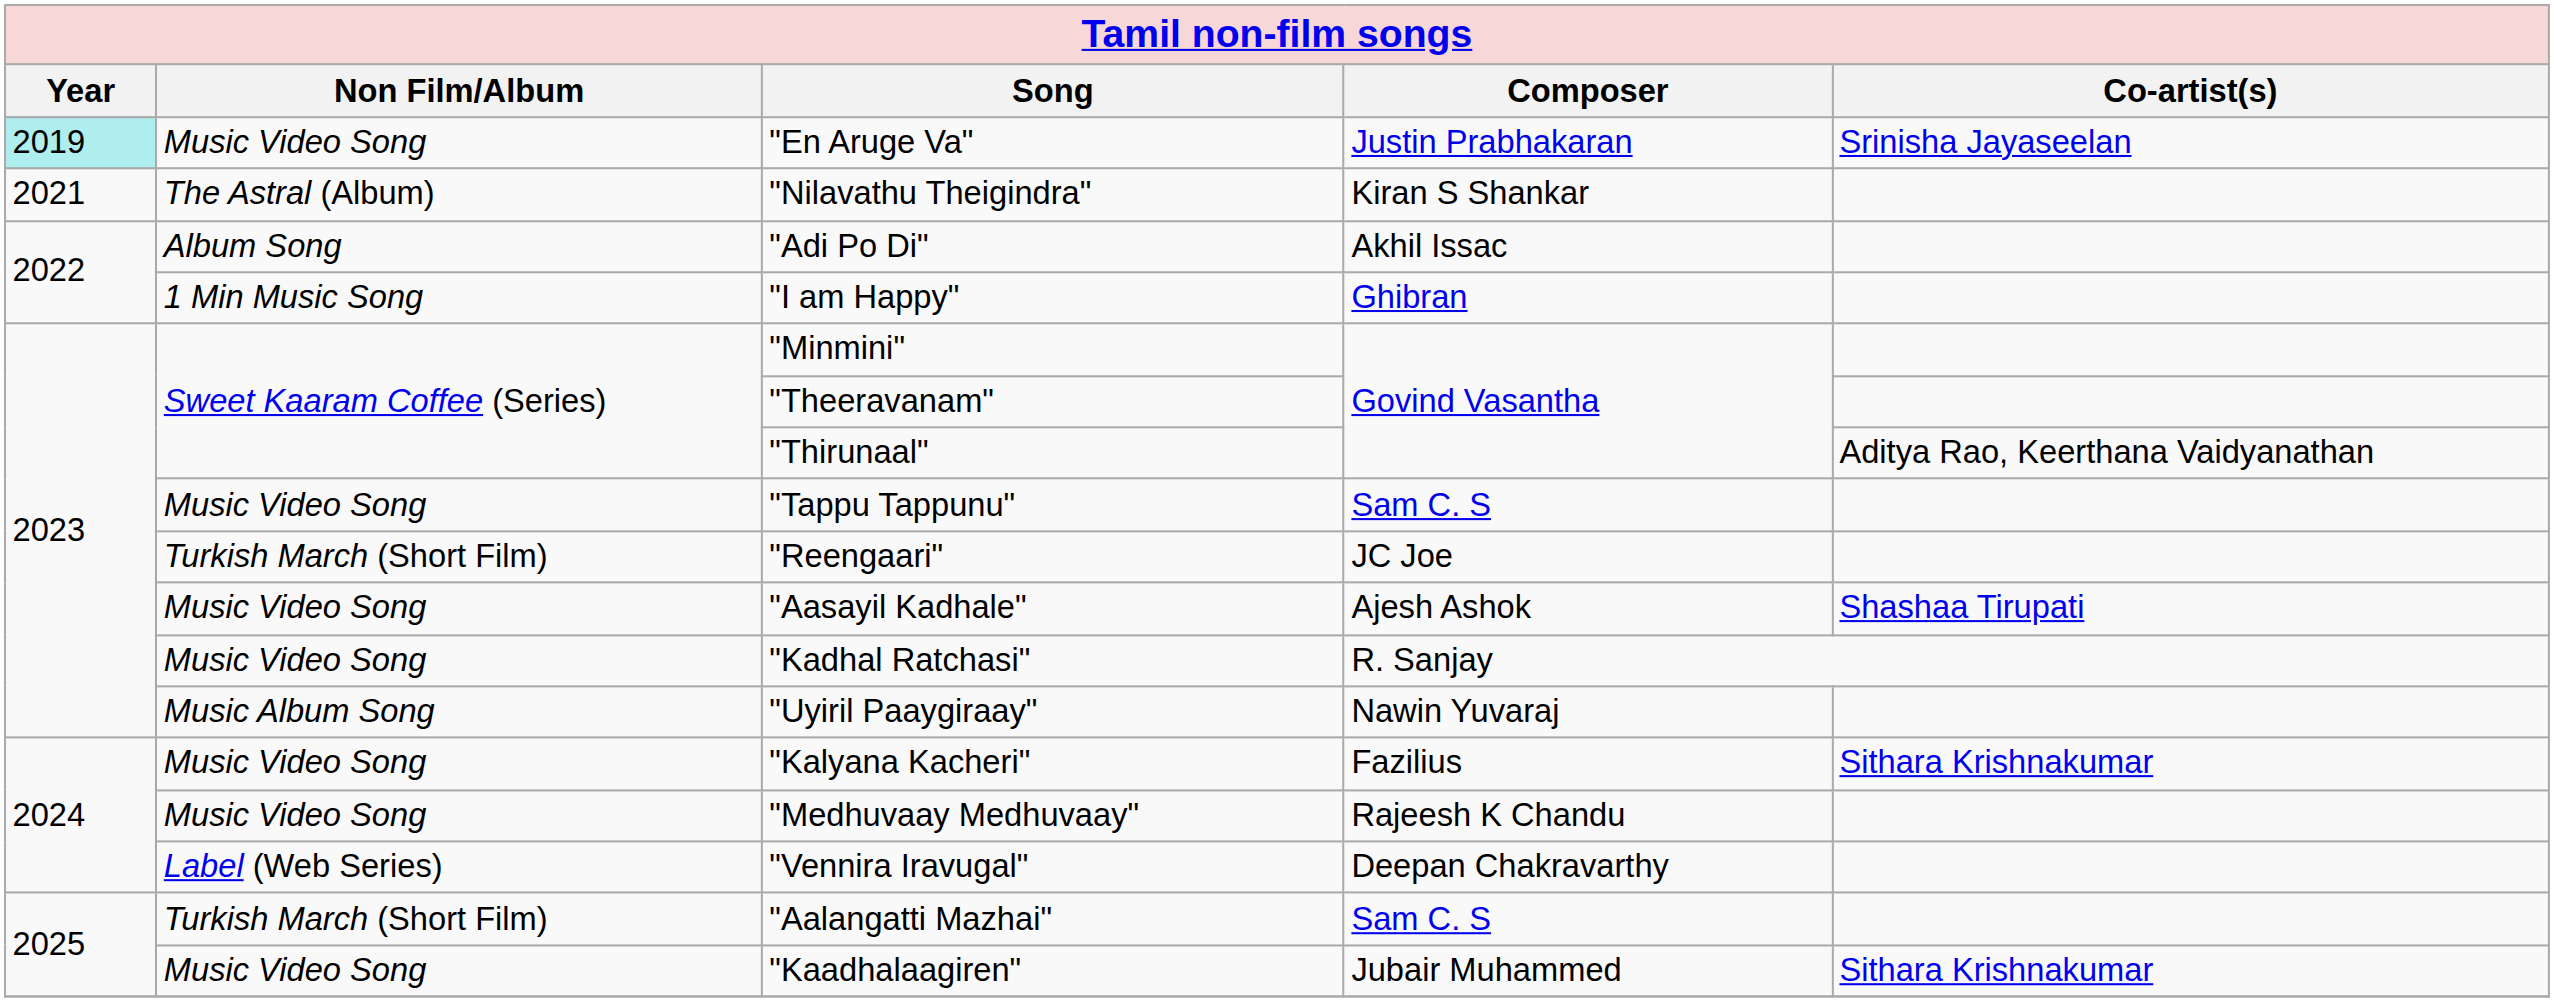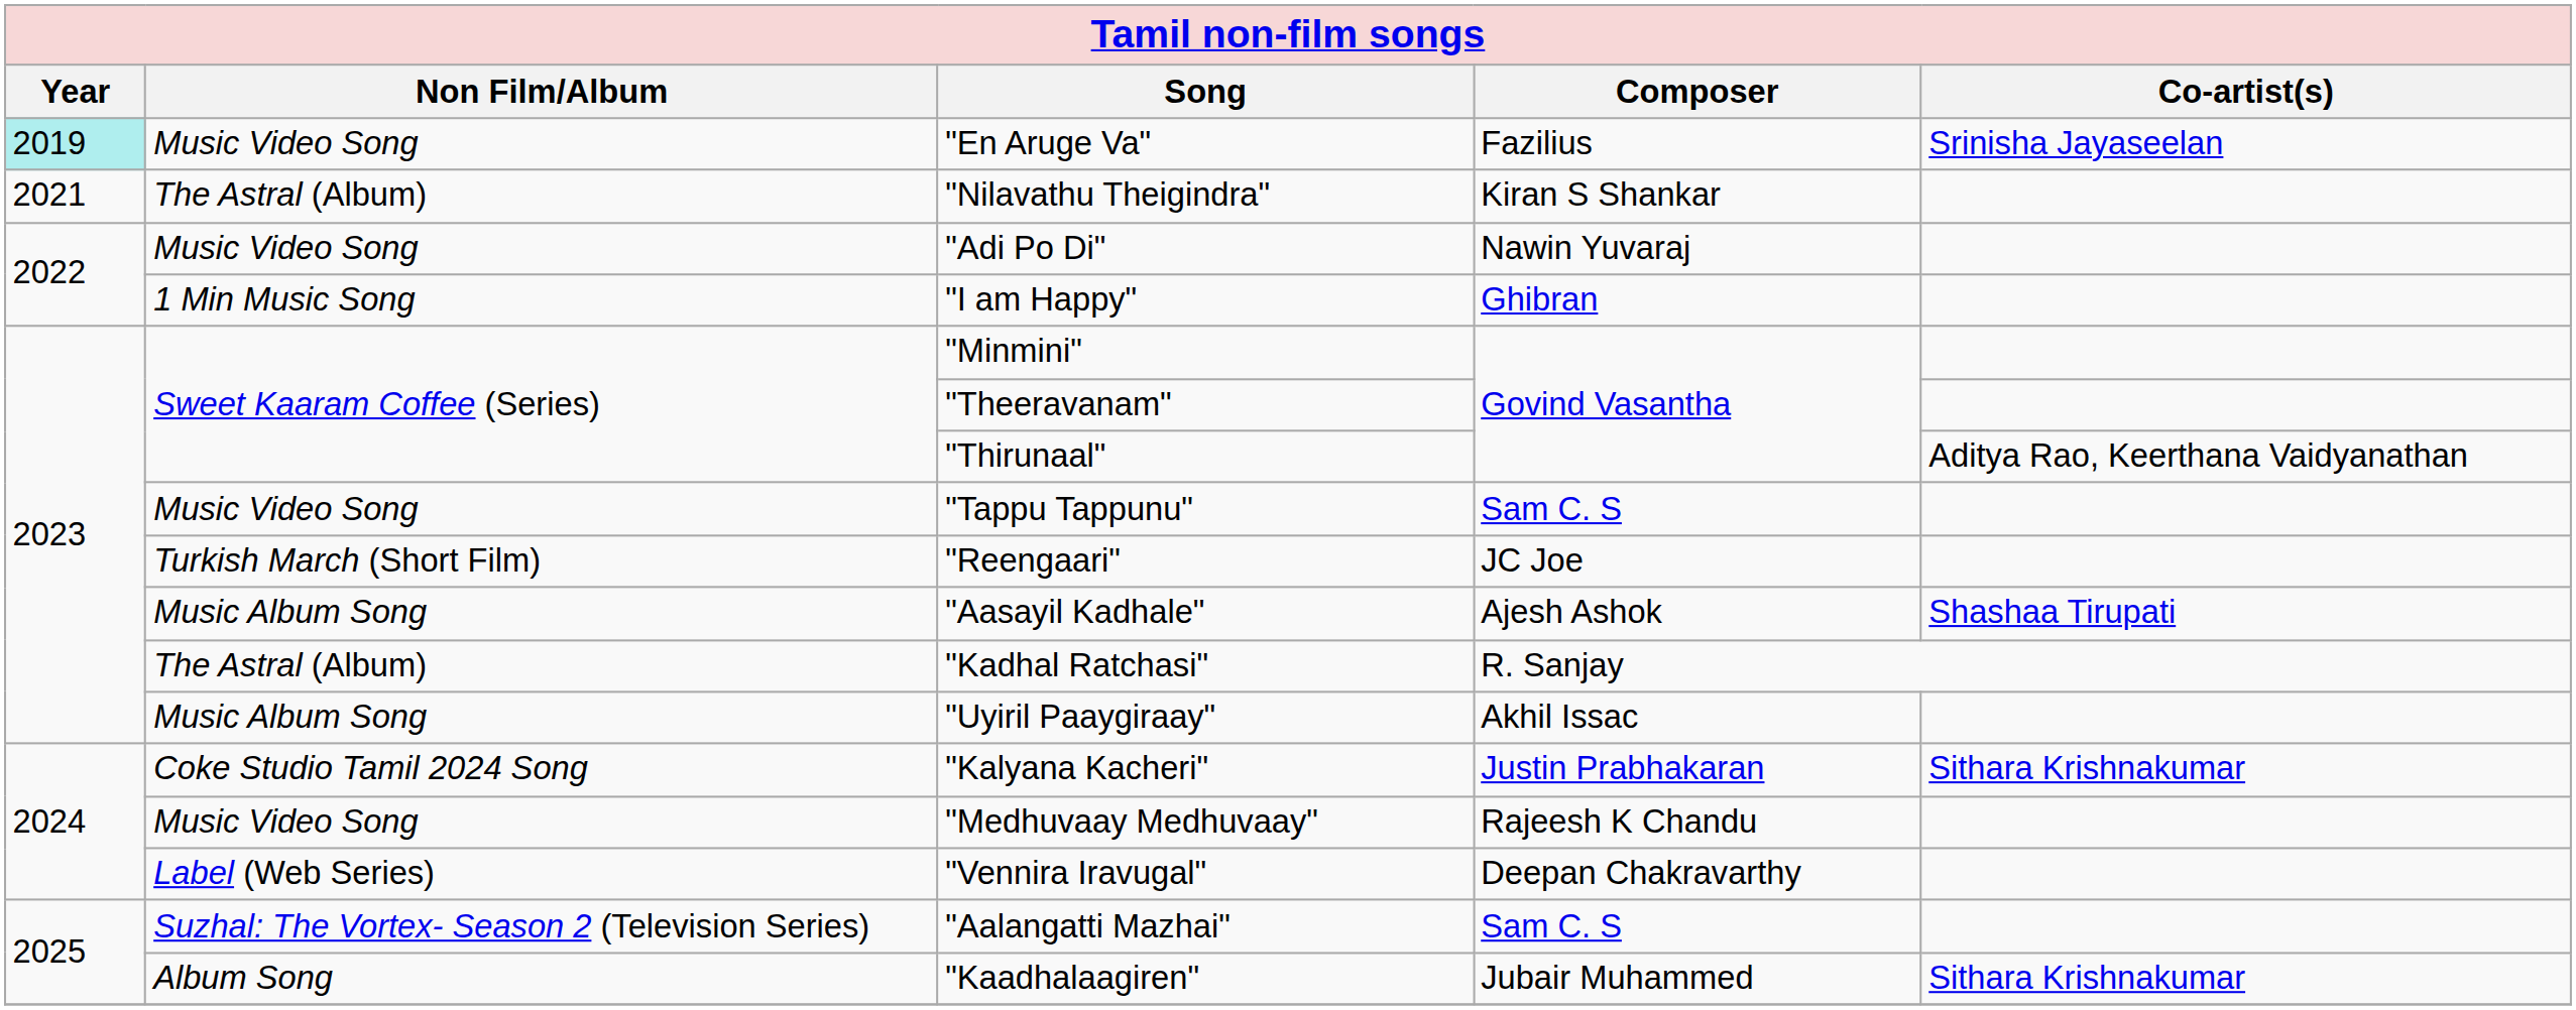"En Aruge Va" | Composer: Justin Prabhakaran -> Fazilius
"Adi Po Di" | Non Film/Album: Album Song -> Music Video Song
"Adi Po Di" | Composer: Akhil Issac -> Nawin Yuvaraj
"Aasayil Kadhale" | Non Film/Album: Music Video Song -> Music Album Song
"Kadhal Ratchasi" | Non Film/Album: Music Video Song -> The Astral (Album)
"Uyiril Paaygiraay" | Composer: Nawin Yuvaraj -> Akhil Issac
"Kalyana Kacheri" | Non Film/Album: Music Video Song -> Coke Studio Tamil 2024 Song
"Kalyana Kacheri" | Composer: Fazilius -> Justin Prabhakaran
"Aalangatti Mazhai" | Non Film/Album: Turkish March (Short Film) -> Suzhal: The Vortex- Season 2 (Television Series)
"Kaadhalaagiren" | Non Film/Album: Music Video Song -> Album Song
